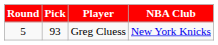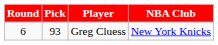Greg Cluess | Round: 5 -> 6
